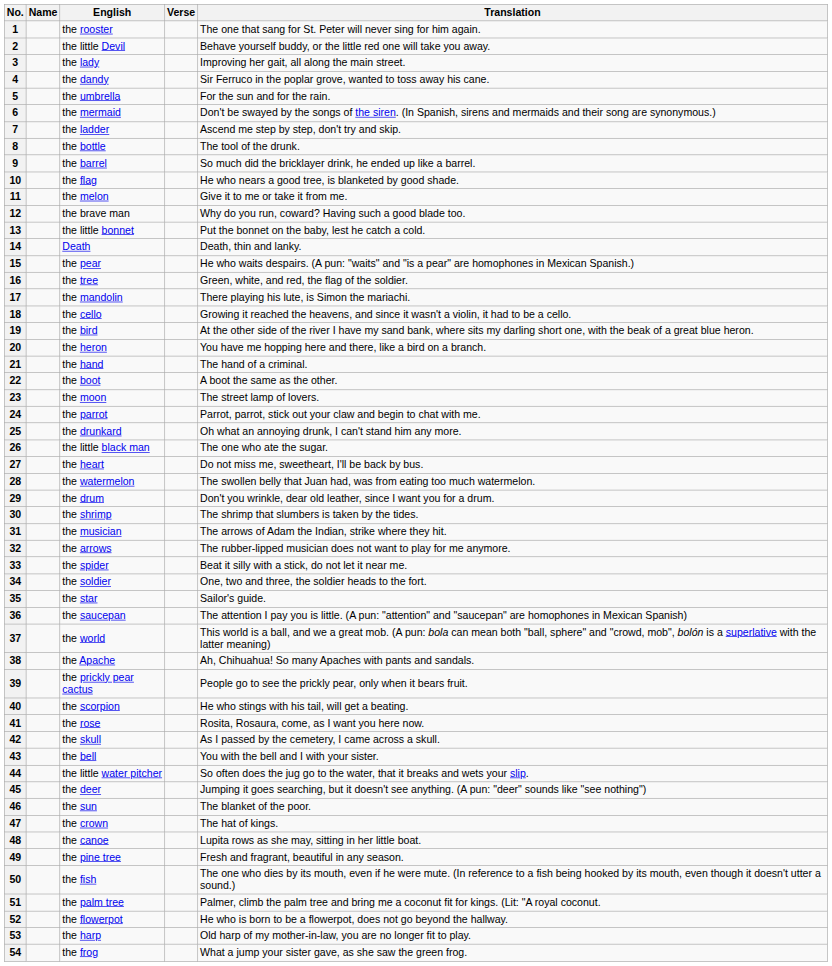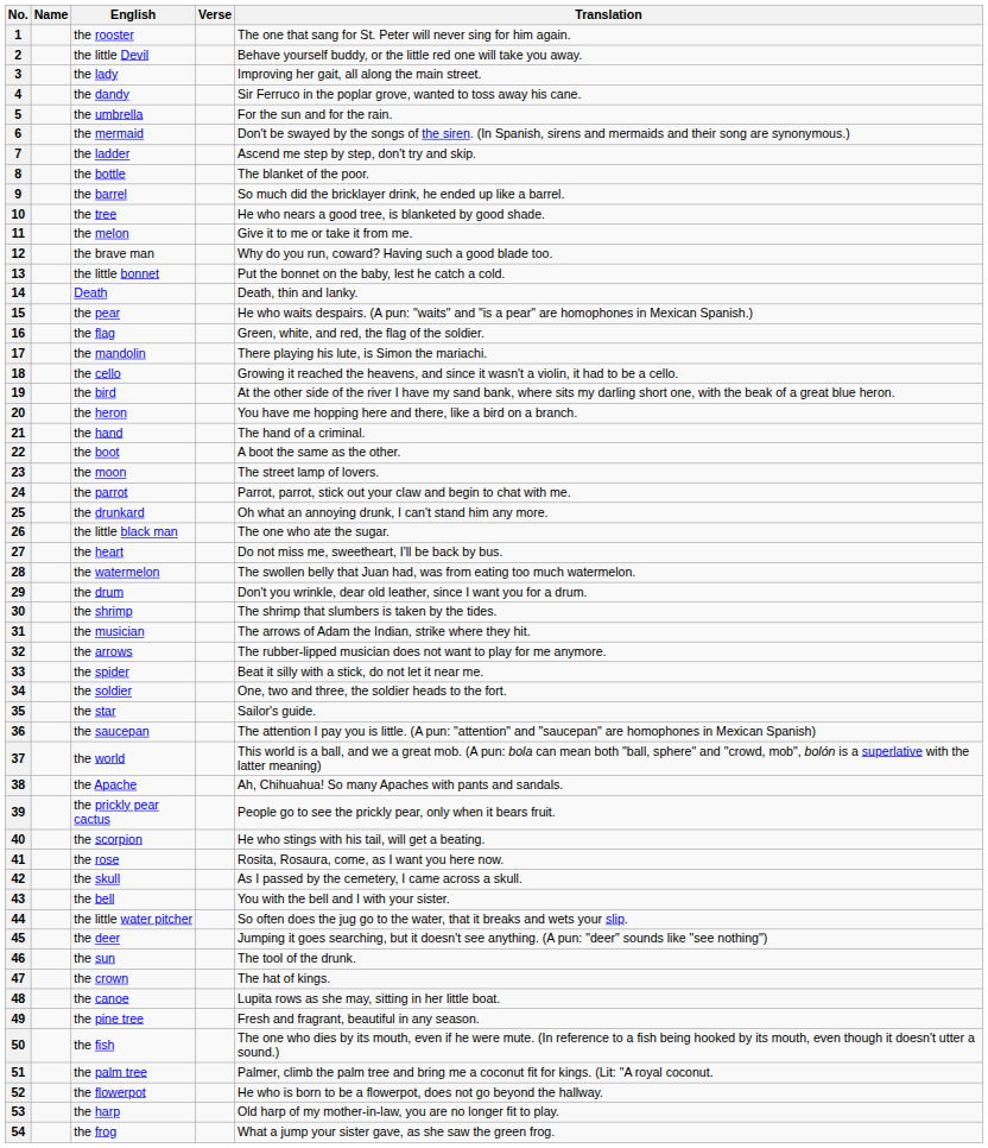8 | Translation: The tool of the drunk. -> The blanket of the poor.
10 | English: the flag -> the tree
16 | English: the tree -> the flag
46 | Translation: The blanket of the poor. -> The tool of the drunk.
